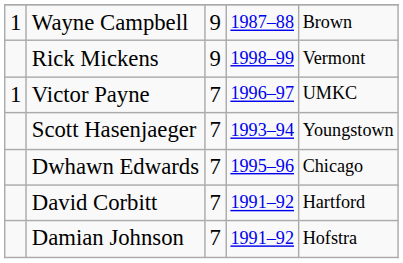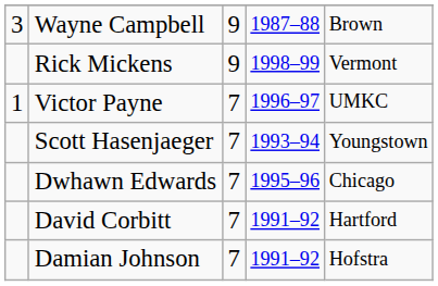Wayne Campbell | column 1: 1 -> 3
